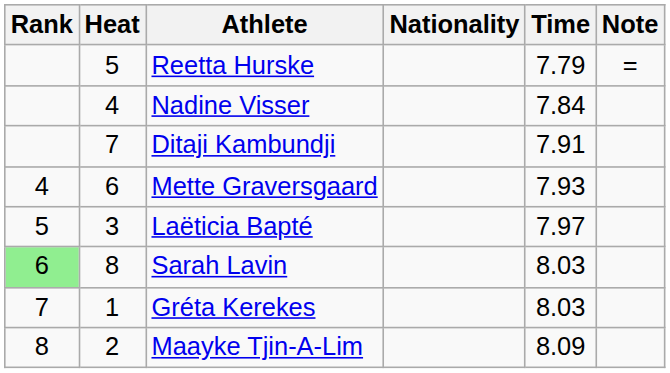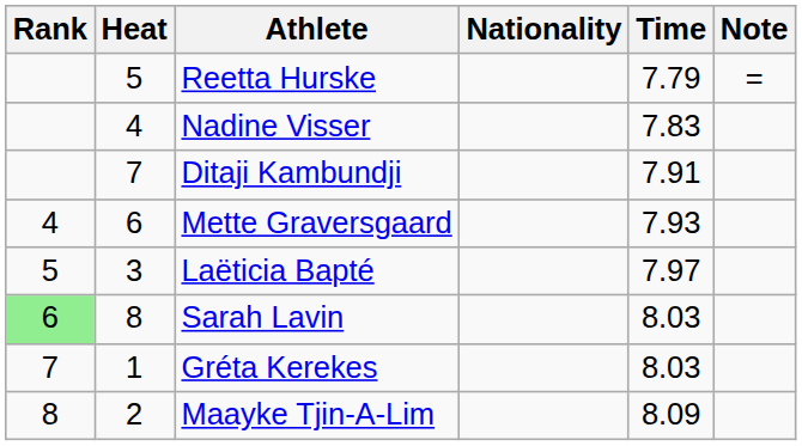Nadine Visser | Time: 7.84 -> 7.83
